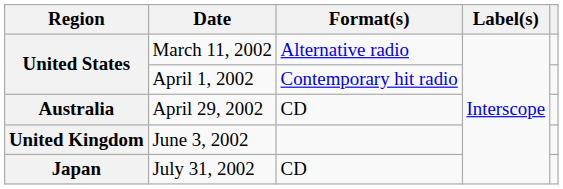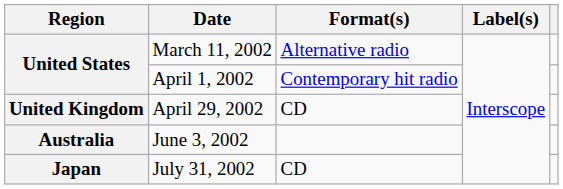April 29, 2002 | Region: Australia -> United Kingdom
June 3, 2002 | Region: United Kingdom -> Australia
